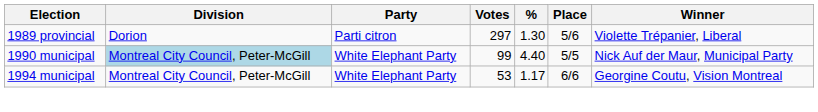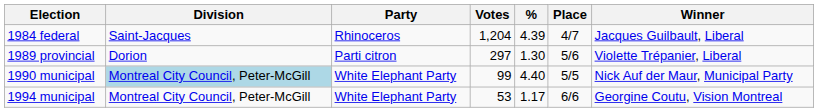+ row: 1984 federal | Saint-Jacques | Rhinoceros | 1,204 | 4.39 | 4/7 | Jacques Guilbault, Liberal
